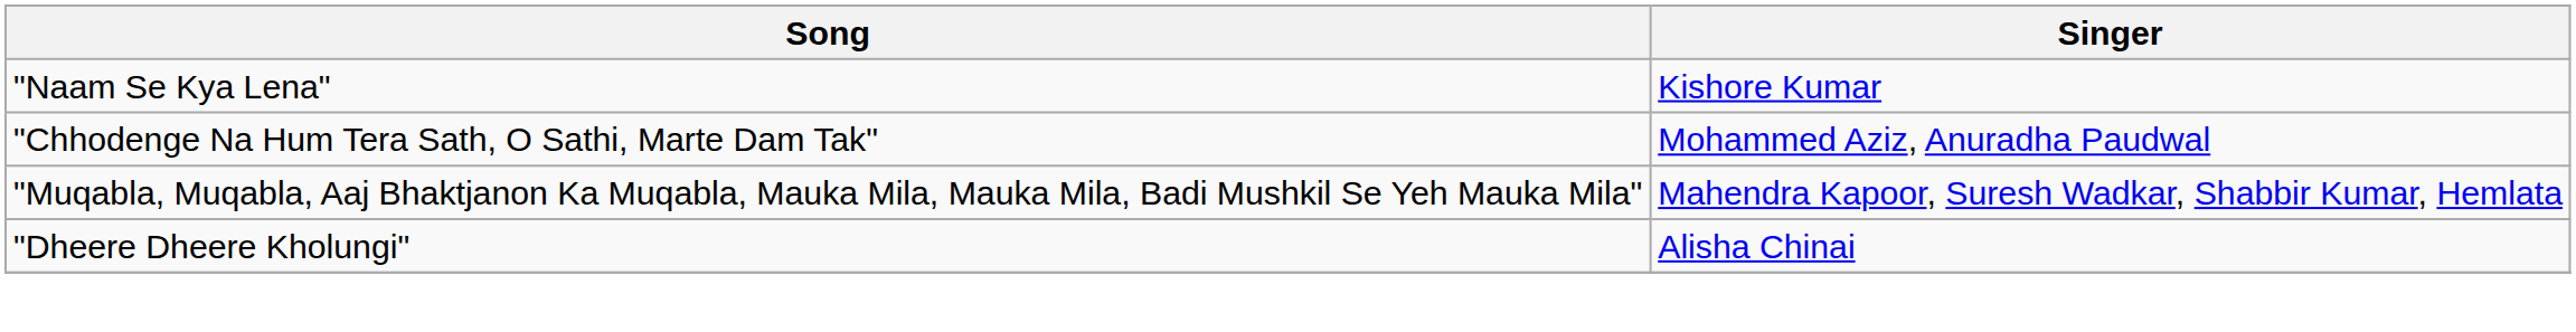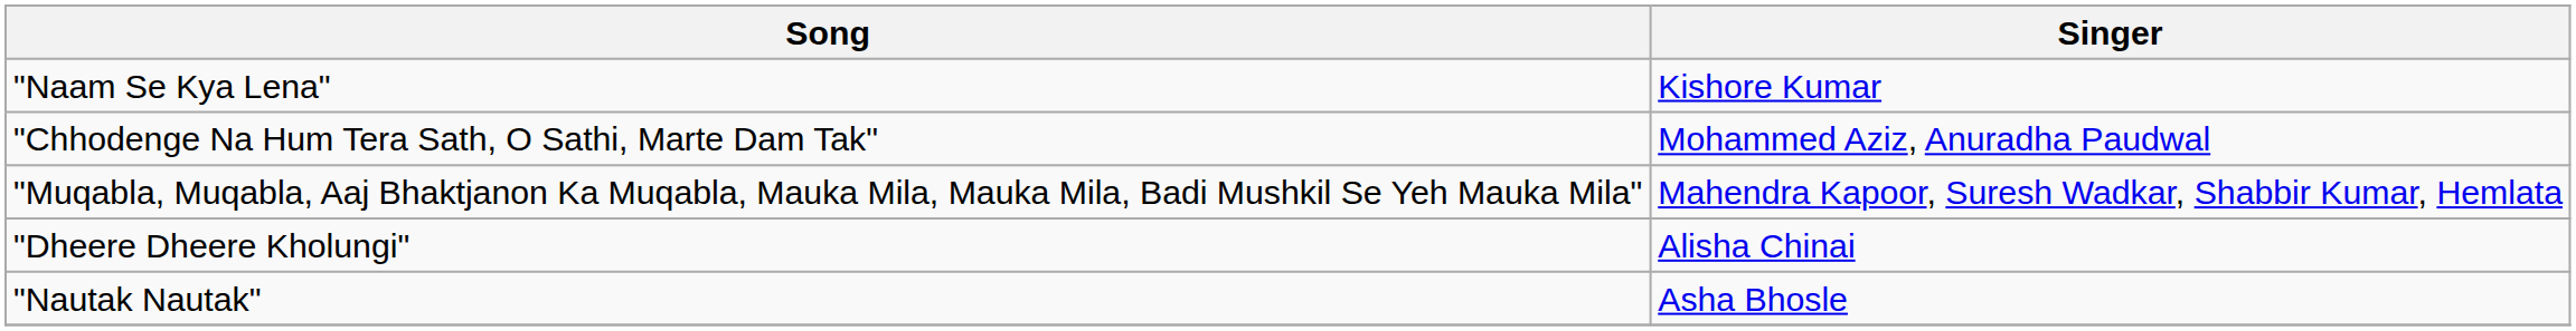+ row: "Nautak Nautak" | Asha Bhosle
